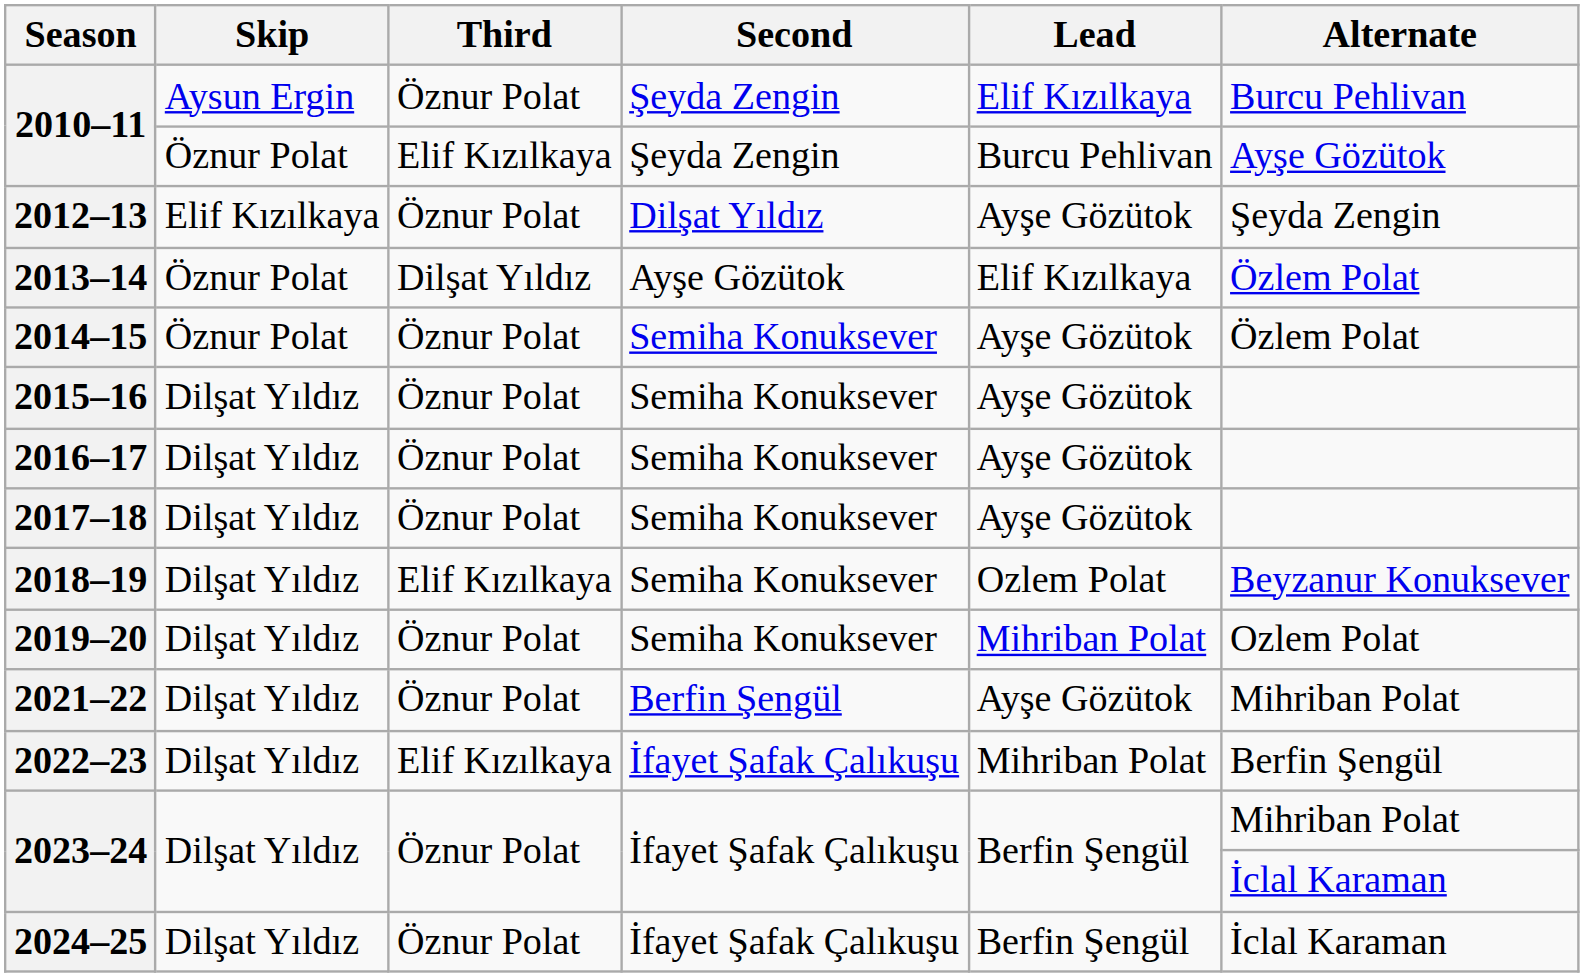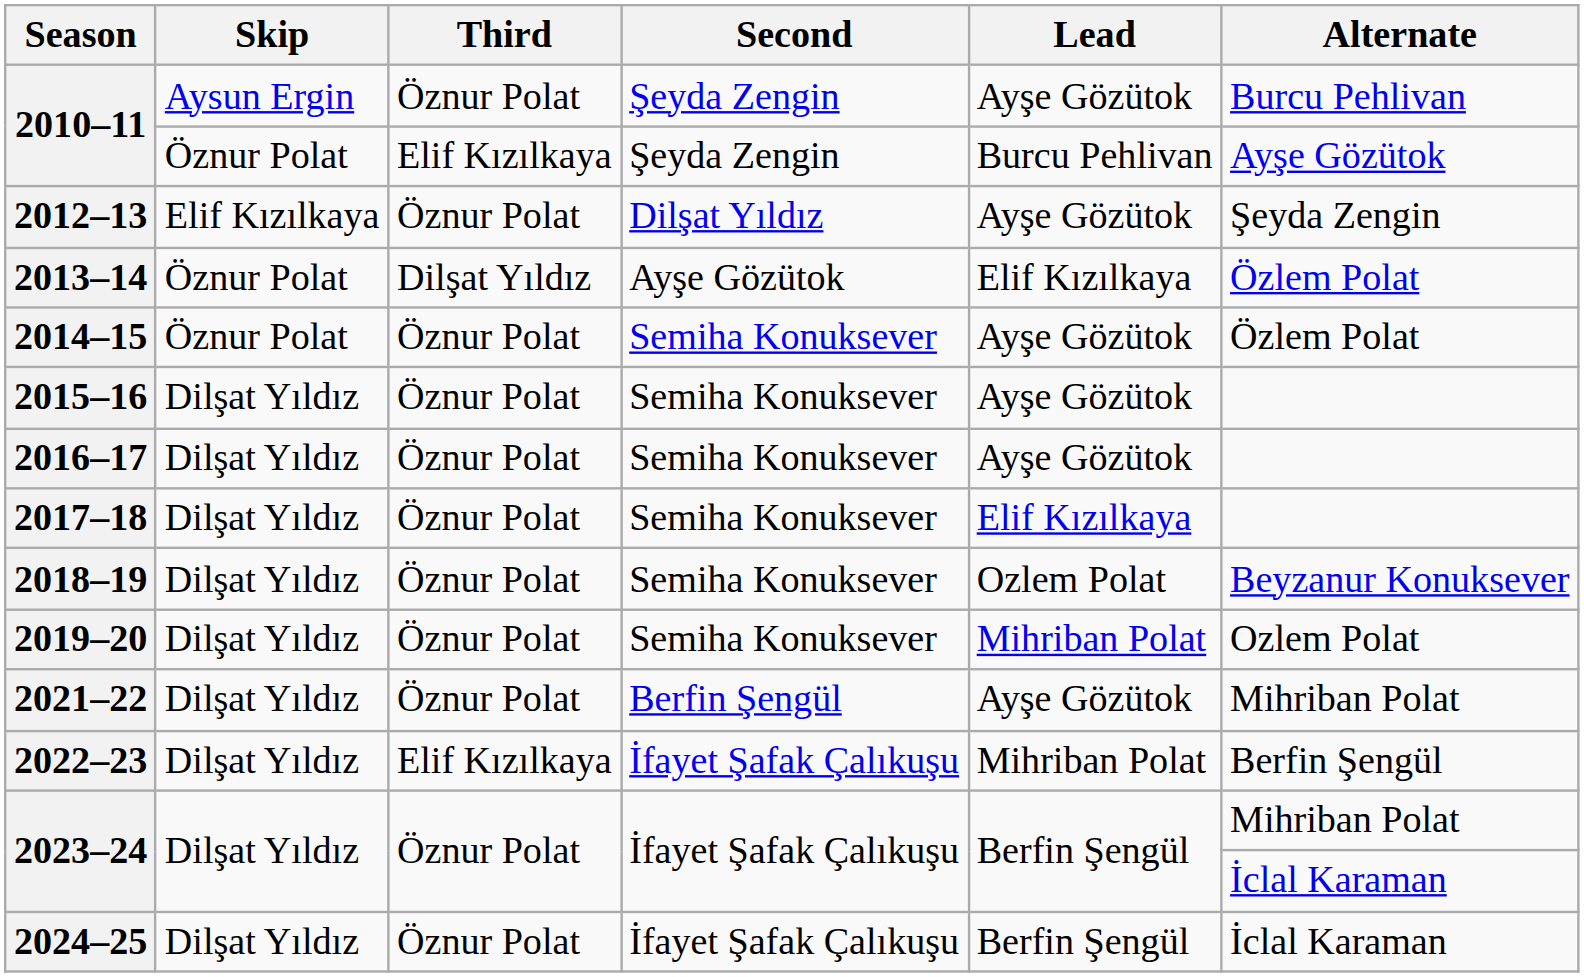2010–11 / Aysun Ergin | Lead: Elif Kızılkaya -> Ayşe Gözütok
2017–18 | Lead: Ayşe Gözütok -> Elif Kızılkaya
2018–19 | Third: Elif Kızılkaya -> Öznur Polat
